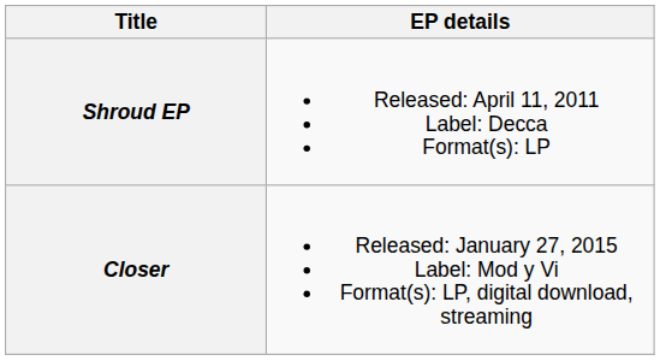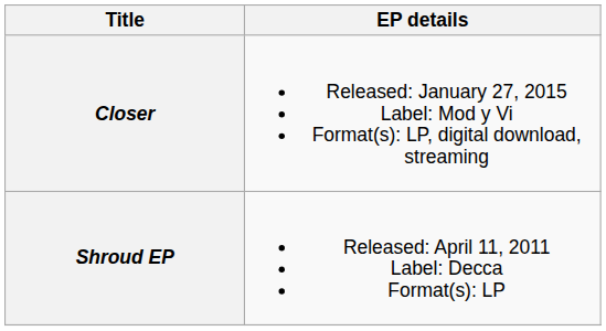rows swapped: Shroud EP <-> Closer
